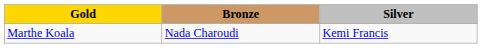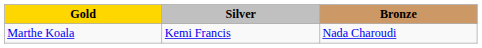columns swapped: Silver <-> Bronze
